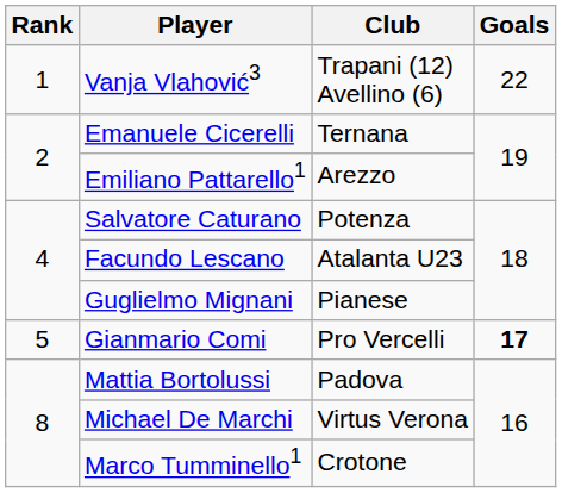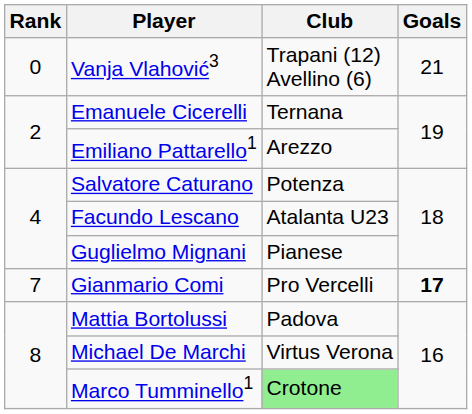Vanja Vlahović3 | Rank: 1 -> 0
Vanja Vlahović3 | Goals: 22 -> 21
Gianmario Comi | Rank: 5 -> 7
Marco Tumminello1 | Club: no background -> lightgreen background
